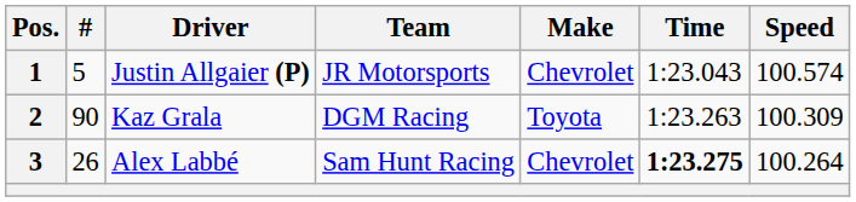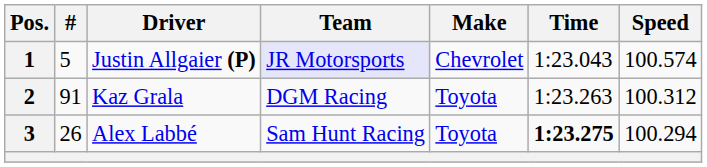1 | Team: no background -> lavender background
2 | #: 90 -> 91
2 | Speed: 100.309 -> 100.312
3 | Make: Chevrolet -> Toyota
3 | Speed: 100.264 -> 100.294
